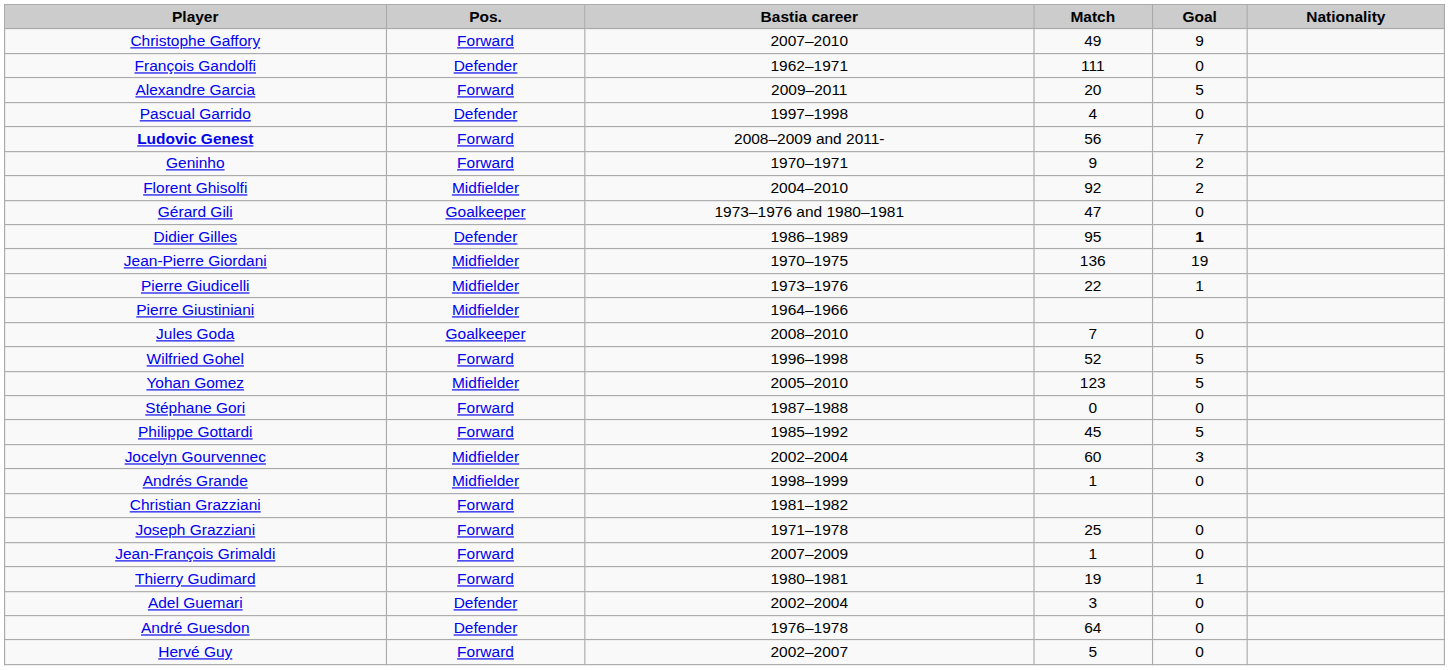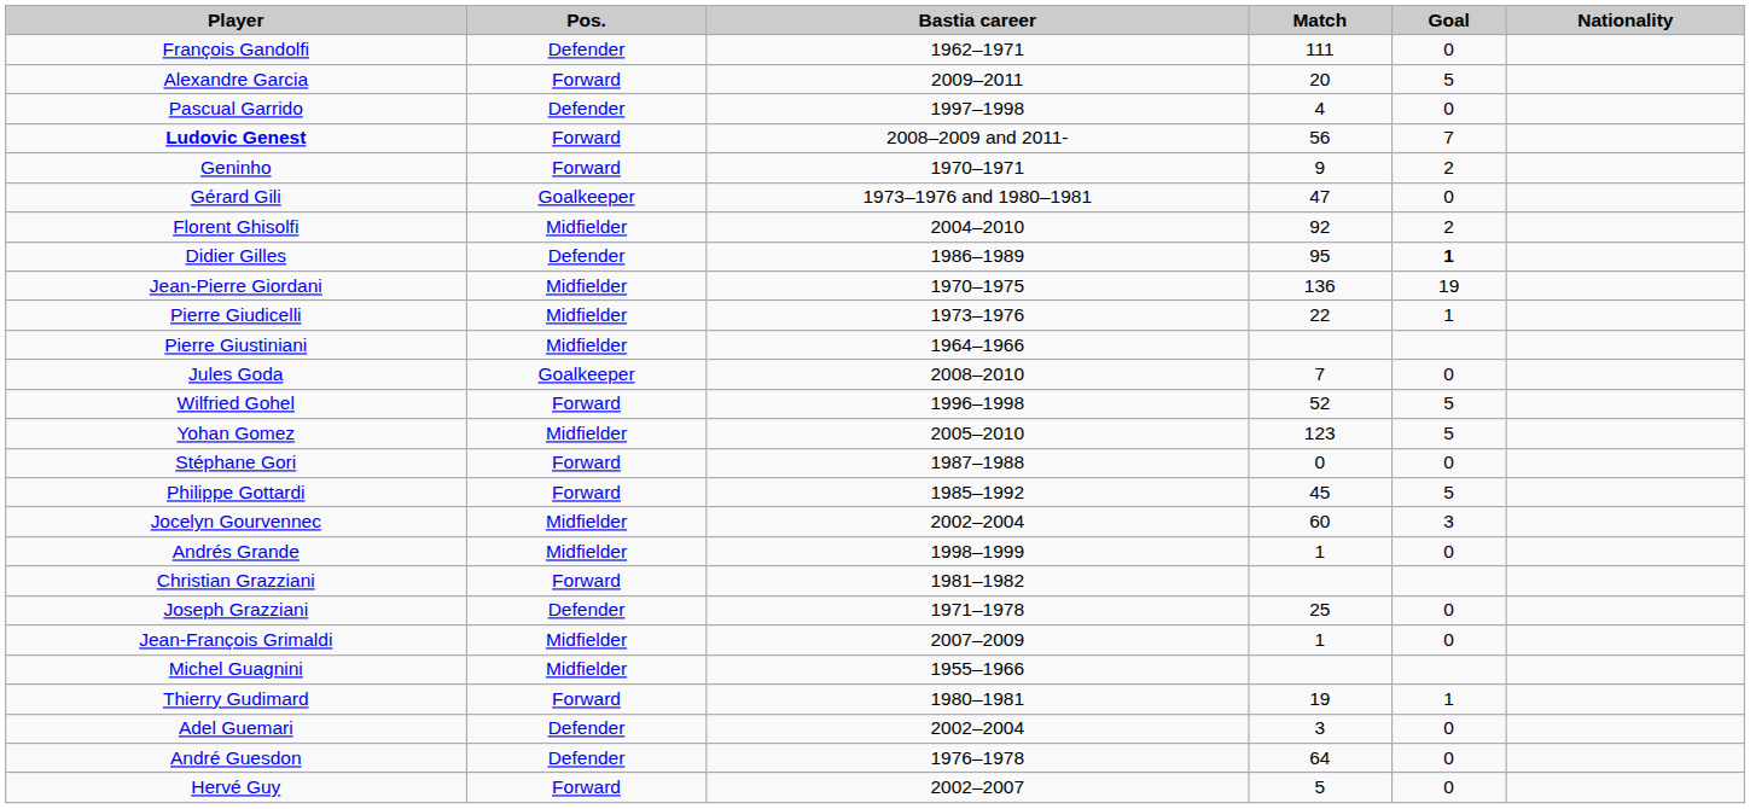- row: Christophe Gaffory | Forward | 2007–2010 | 49 | 9
rows swapped: Florent Ghisolfi <-> Gérard Gili
Joseph Grazziani | Pos.: Forward -> Defender
Jean-François Grimaldi | Pos.: Forward -> Midfielder
+ row: Michel Guagnini | Midfielder | 1955–1966
